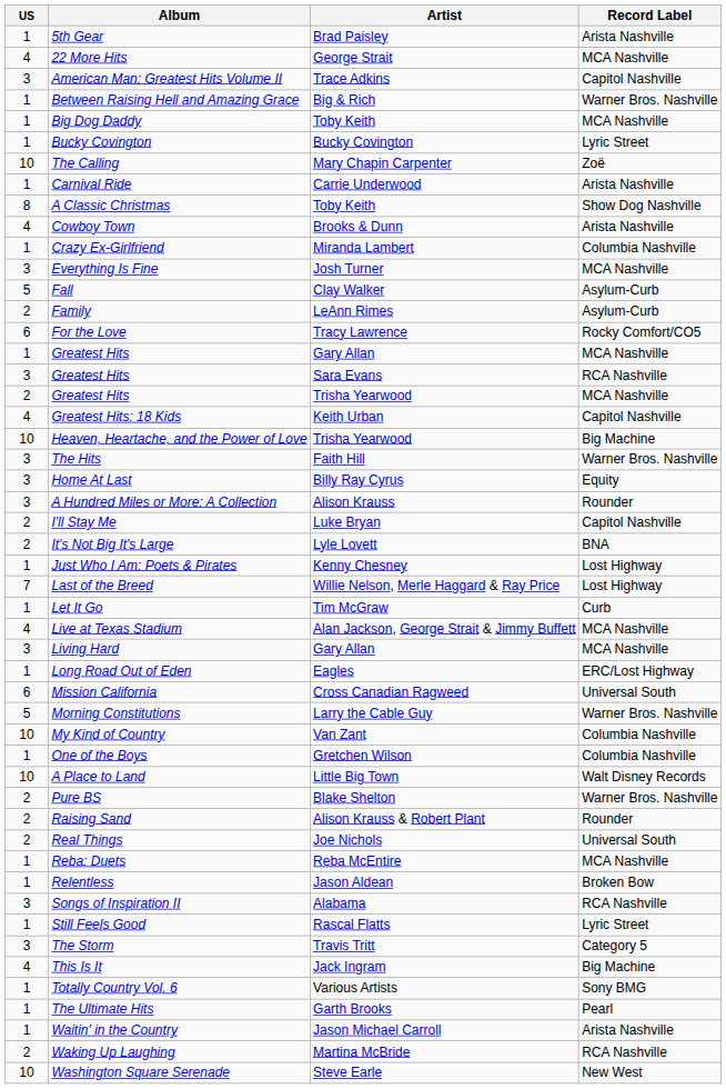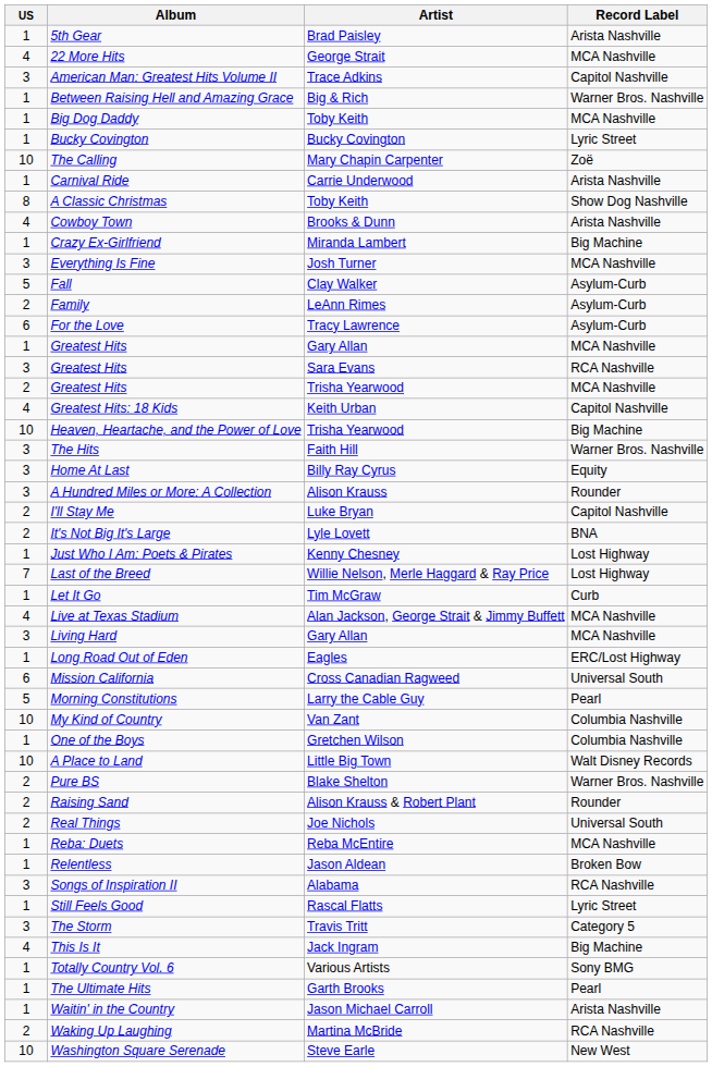Crazy Ex-Girlfriend | Record Label: Columbia Nashville -> Big Machine
For the Love | Record Label: Rocky Comfort/CO5 -> Asylum-Curb
Morning Constitutions | Record Label: Warner Bros. Nashville -> Pearl
